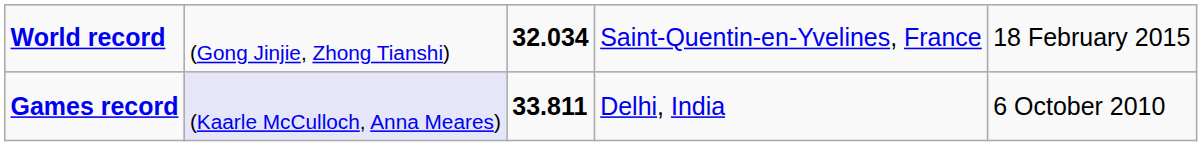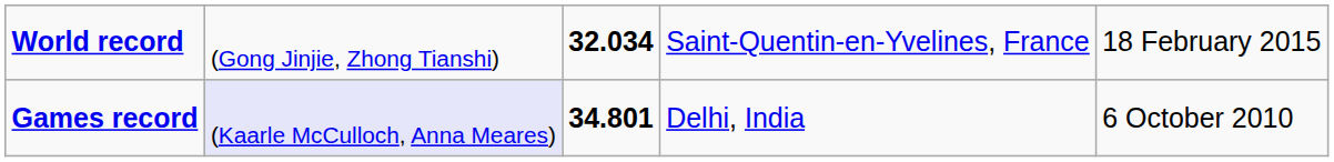Games record | column 3: 33.811 -> 34.801
